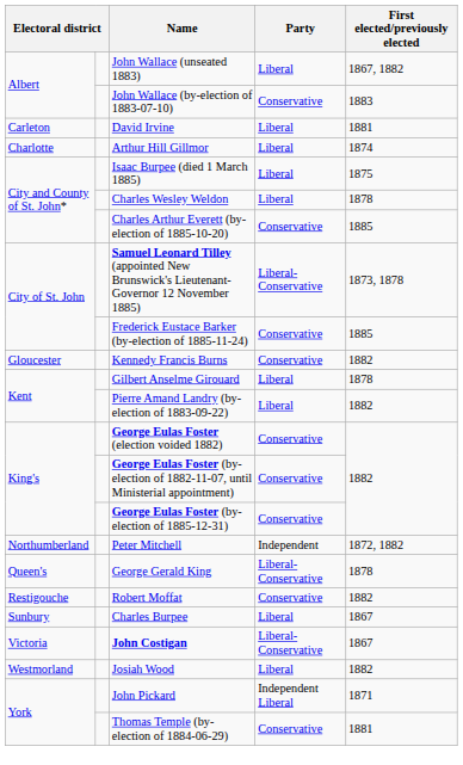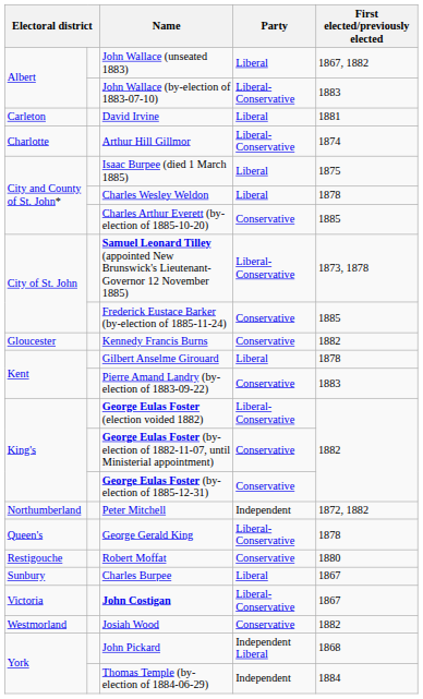John Wallace (by-election of 1883-07-10) | Party: Conservative -> Liberal-Conservative
Arthur Hill Gillmor | Party: Liberal -> Liberal-Conservative
Pierre Amand Landry (by-election of 1883-09-22) | Party: Liberal -> Conservative
Pierre Amand Landry (by-election of 1883-09-22) | First elected/previously elected: 1882 -> 1883
George Eulas Foster (election voided 1882) | Party: Conservative -> Liberal-Conservative
Robert Moffat | First elected/previously elected: 1882 -> 1880
Josiah Wood | Party: Liberal -> Conservative
John Pickard | First elected/previously elected: 1871 -> 1868
Thomas Temple (by-election of 1884-06-29) | Party: Conservative -> Independent
Thomas Temple (by-election of 1884-06-29) | First elected/previously elected: 1881 -> 1884
